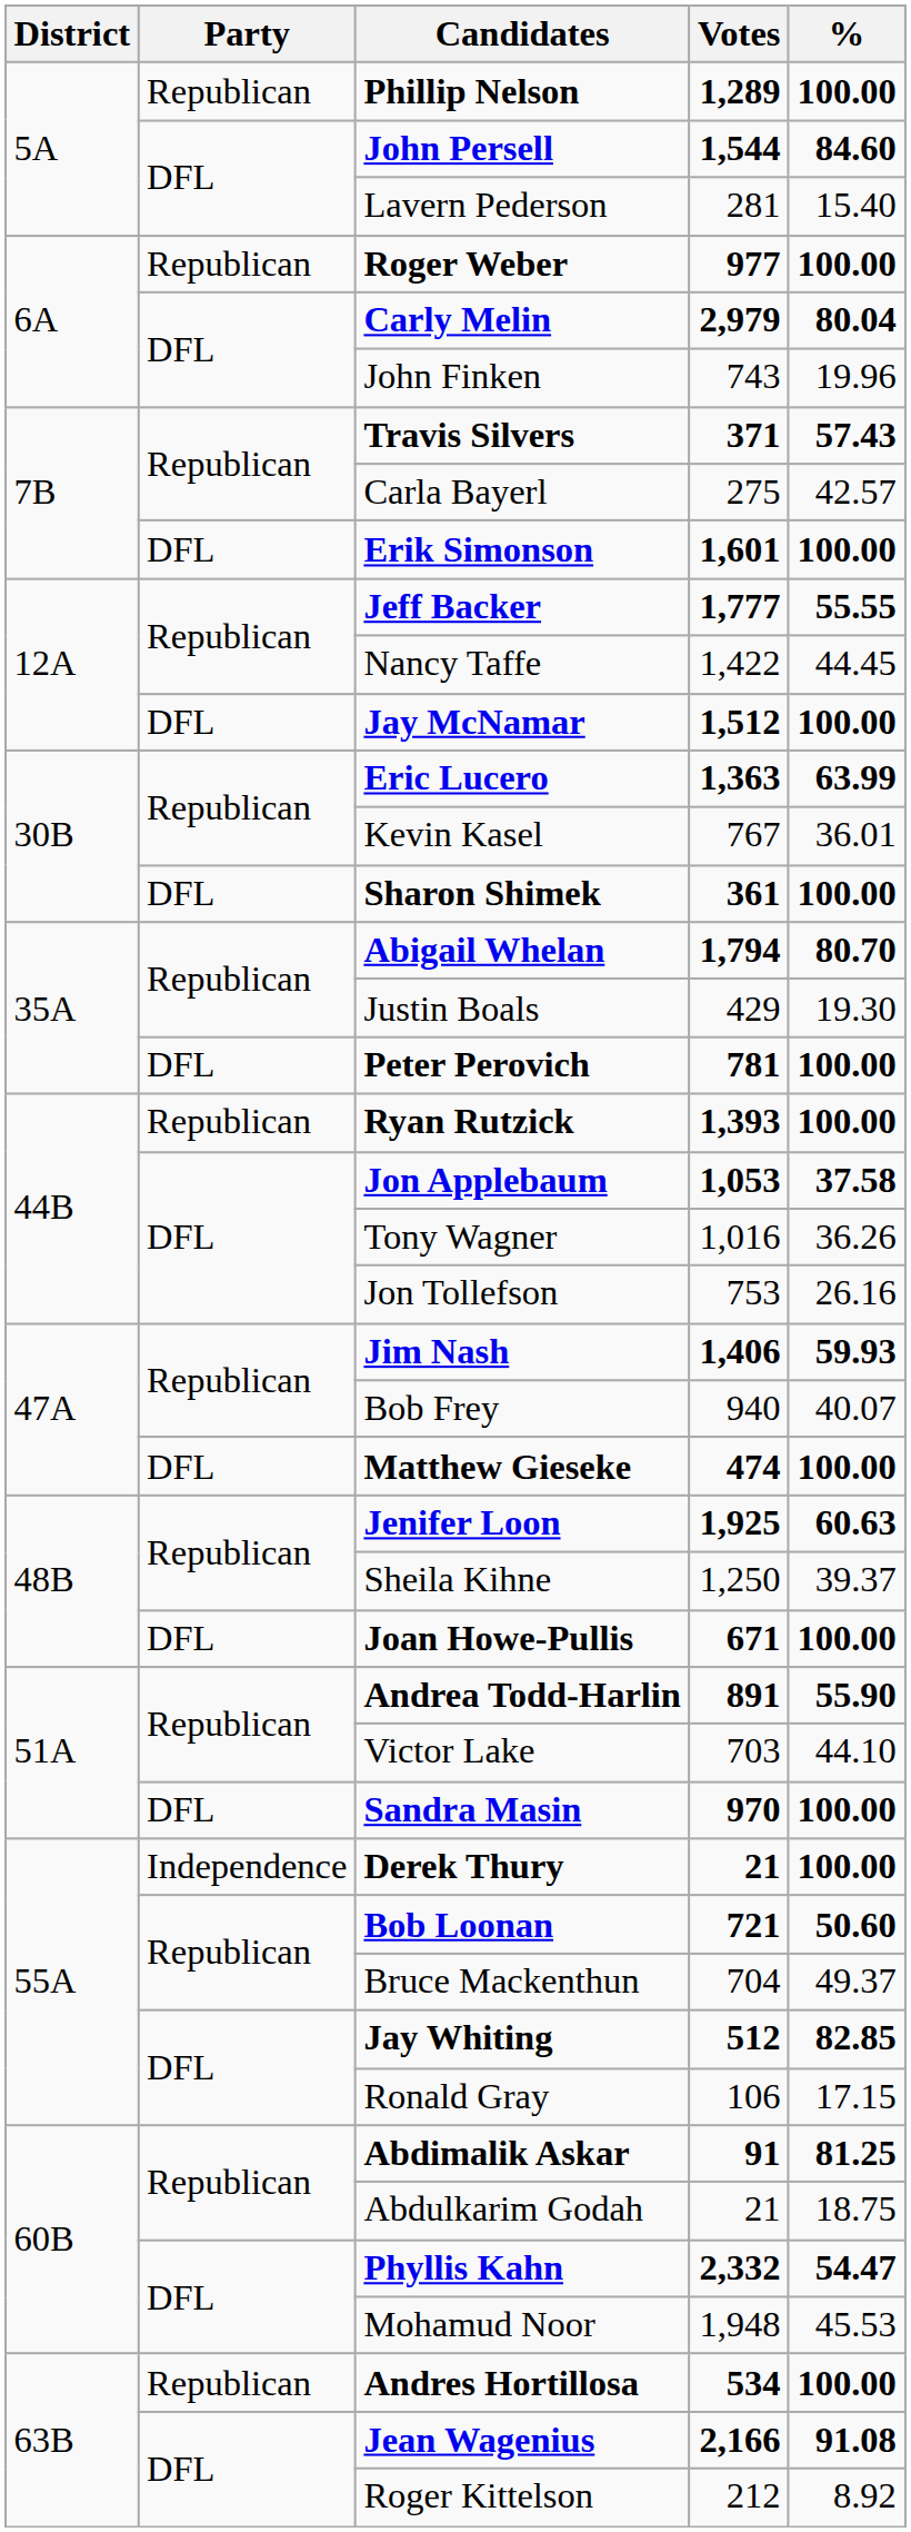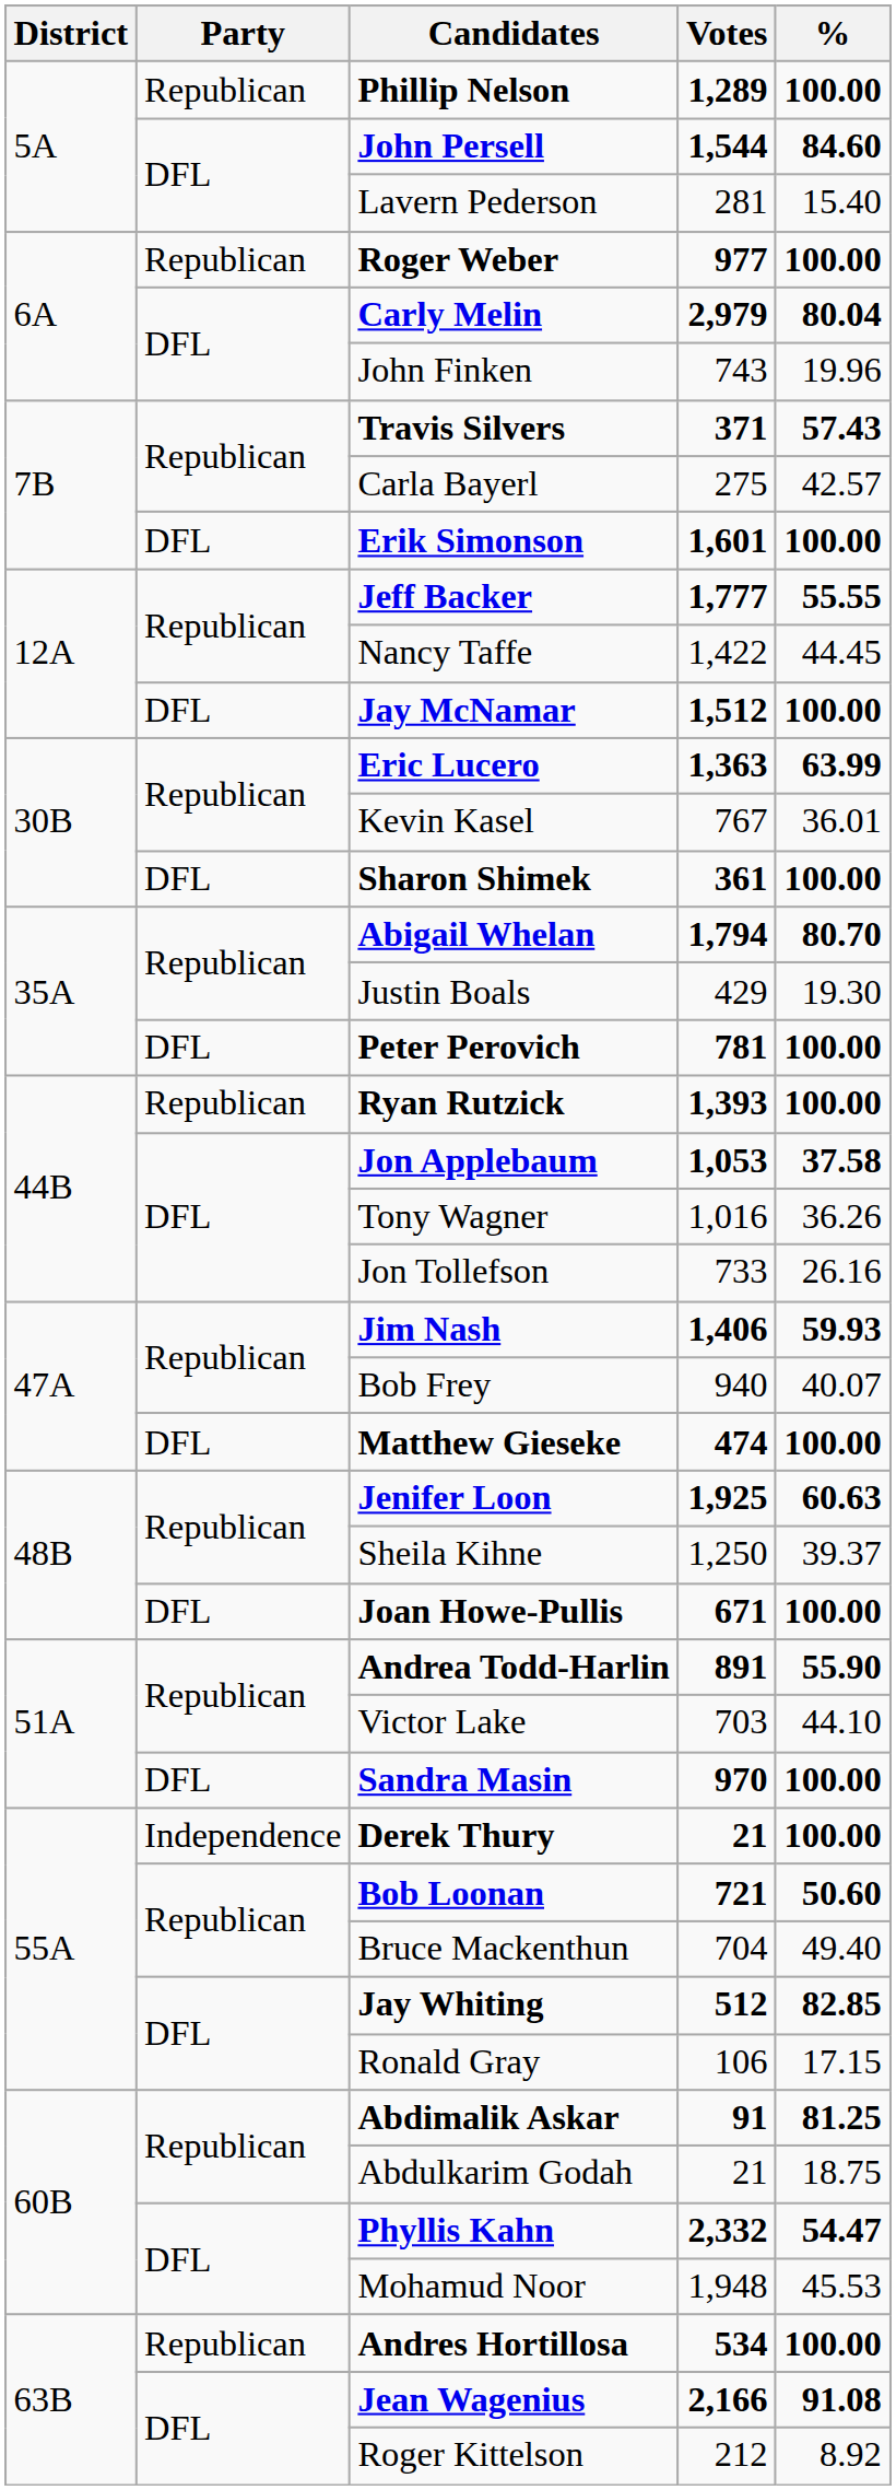Jon Tollefson | Votes: 753 -> 733
Bruce Mackenthun | %: 49.37 -> 49.40
